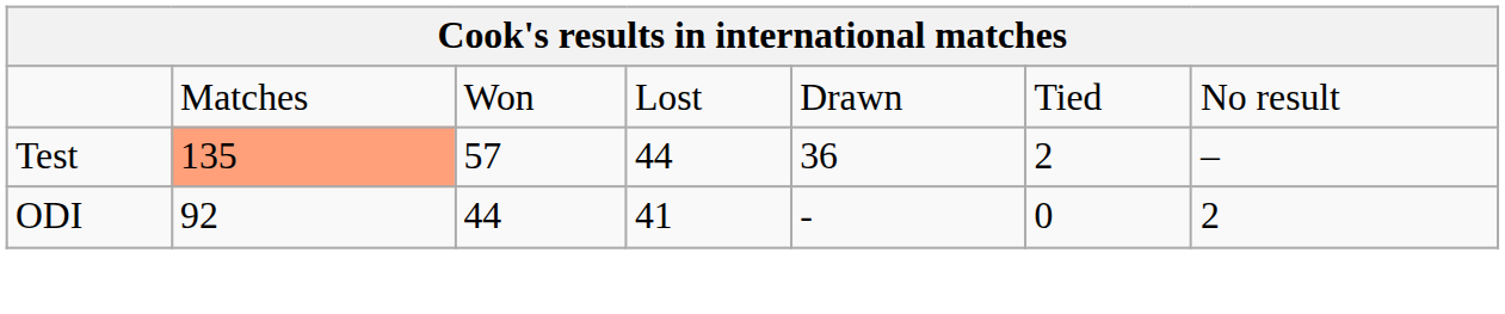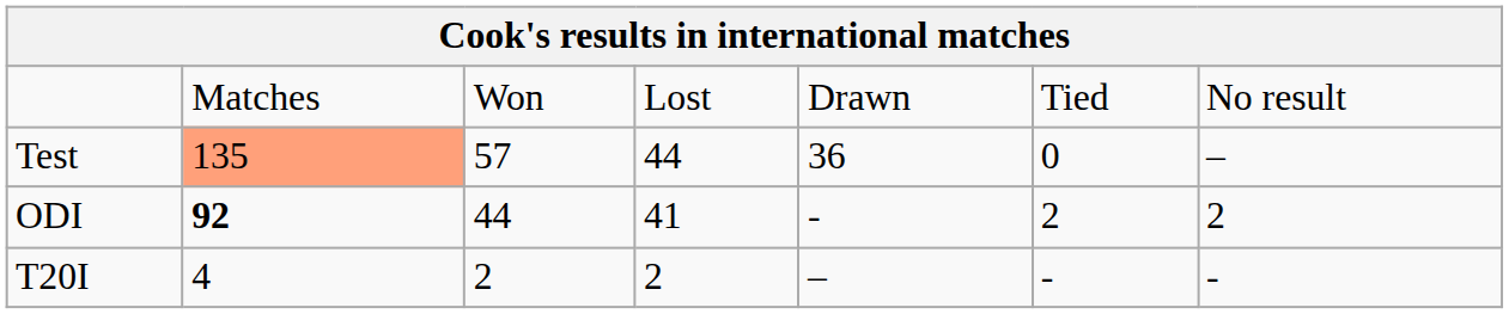Test | column 6: 2 -> 0
ODI | column 2: normal -> bold
ODI | column 6: 0 -> 2
+ row: T20I | 4 | 2 | 2 | – | - | -
